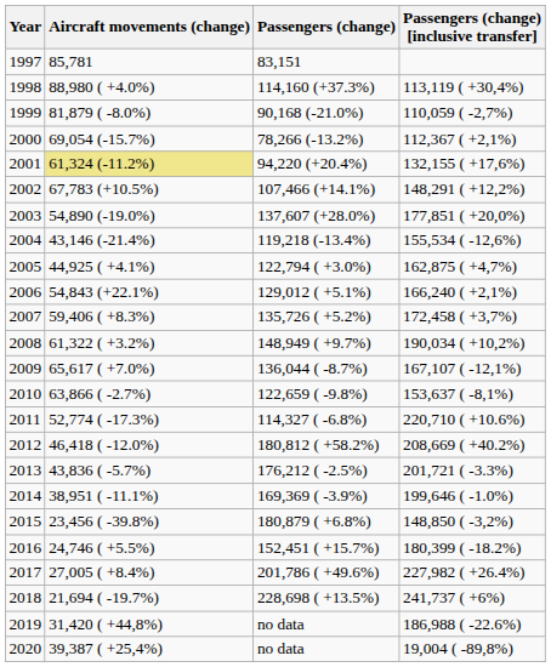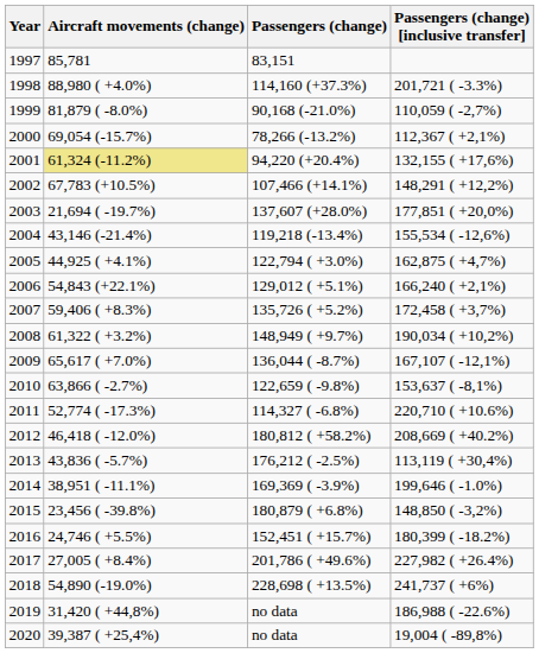1998 | Passengers (change) [inclusive transfer]: 113,119 ( +30,4%) -> 201,721 ( -3.3%)
2003 | Aircraft movements (change): 54,890 (-19.0%) -> 21,694 ( -19.7%)
2013 | Passengers (change) [inclusive transfer]: 201,721 ( -3.3%) -> 113,119 ( +30,4%)
2018 | Aircraft movements (change): 21,694 ( -19.7%) -> 54,890 (-19.0%)
